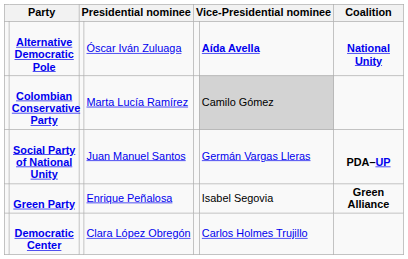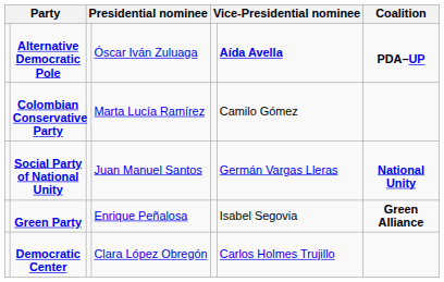Alternative Democratic Pole | Coalition: National Unity -> PDA–UP
Colombian Conservative Party | column 6: lightgrey background -> no background
Social Party of National Unity | Coalition: PDA–UP -> National Unity
